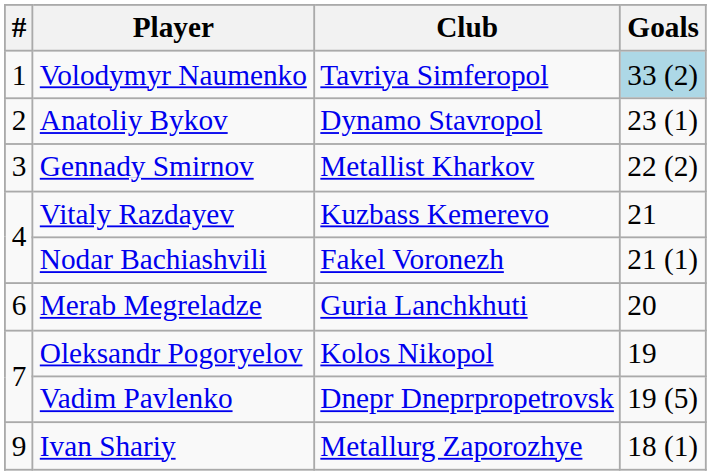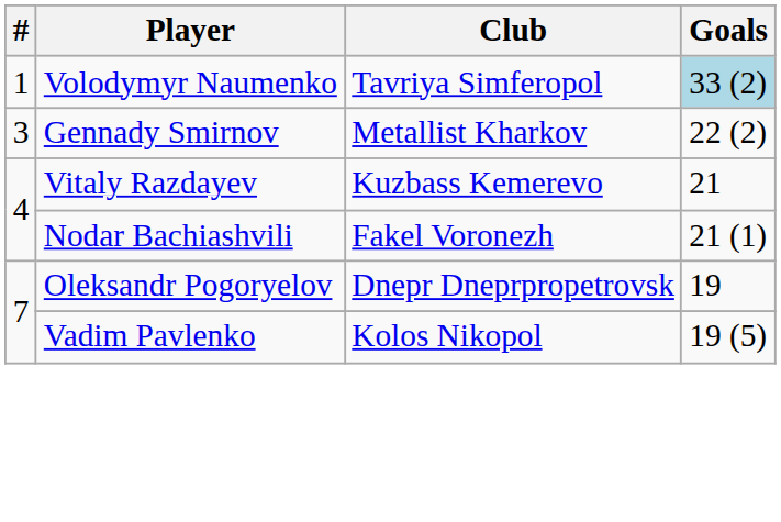- row: 2 | Anatoliy Bykov | Dynamo Stavropol | 23 (1)
- row: 6 | Merab Megreladze | Guria Lanchkhuti | 20
Oleksandr Pogoryelov | Club: Kolos Nikopol -> Dnepr Dneprpropetrovsk
Vadim Pavlenko | Club: Dnepr Dneprpropetrovsk -> Kolos Nikopol
- row: 9 | Ivan Shariy | Metallurg Zaporozhye | 18 (1)
